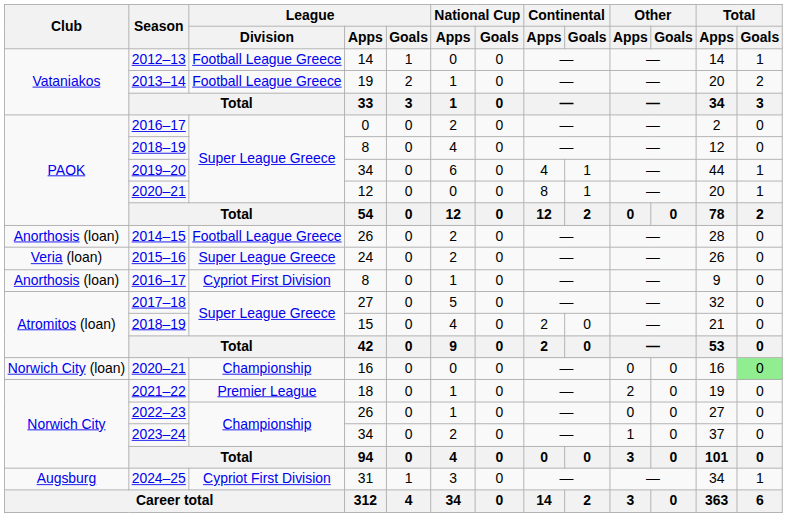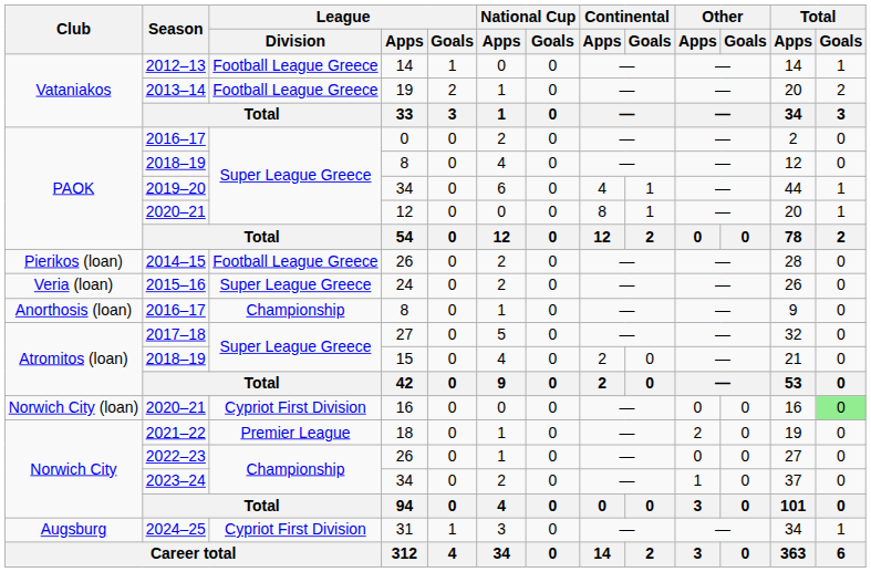2014–15 | Club: Anorthosis (loan) -> Pierikos (loan)
2016–17 / 8 | League / Division: Cypriot First Division -> Championship
2020–21 / 16 | League / Division: Championship -> Cypriot First Division
